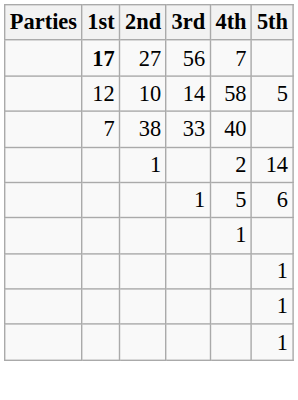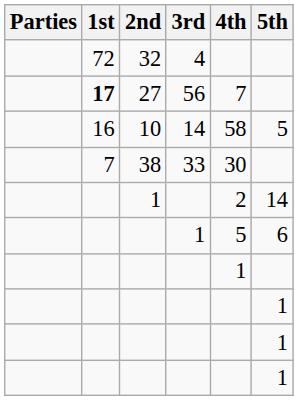+ row: 72 | 32 | 4
10 | 1st: 12 -> 16
38 | 4th: 40 -> 30
